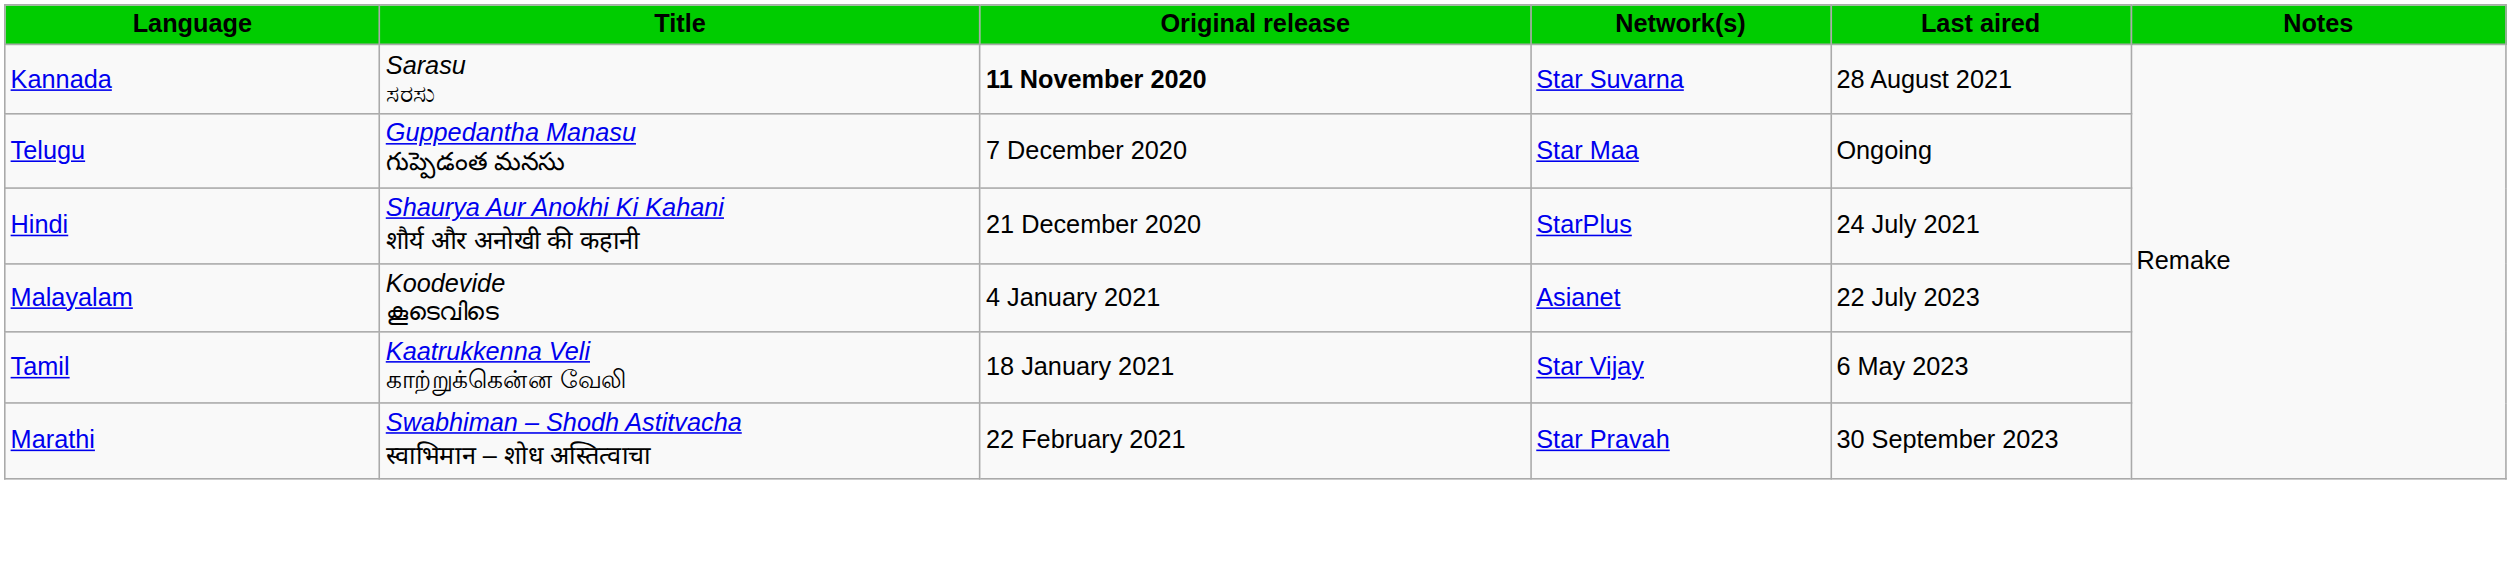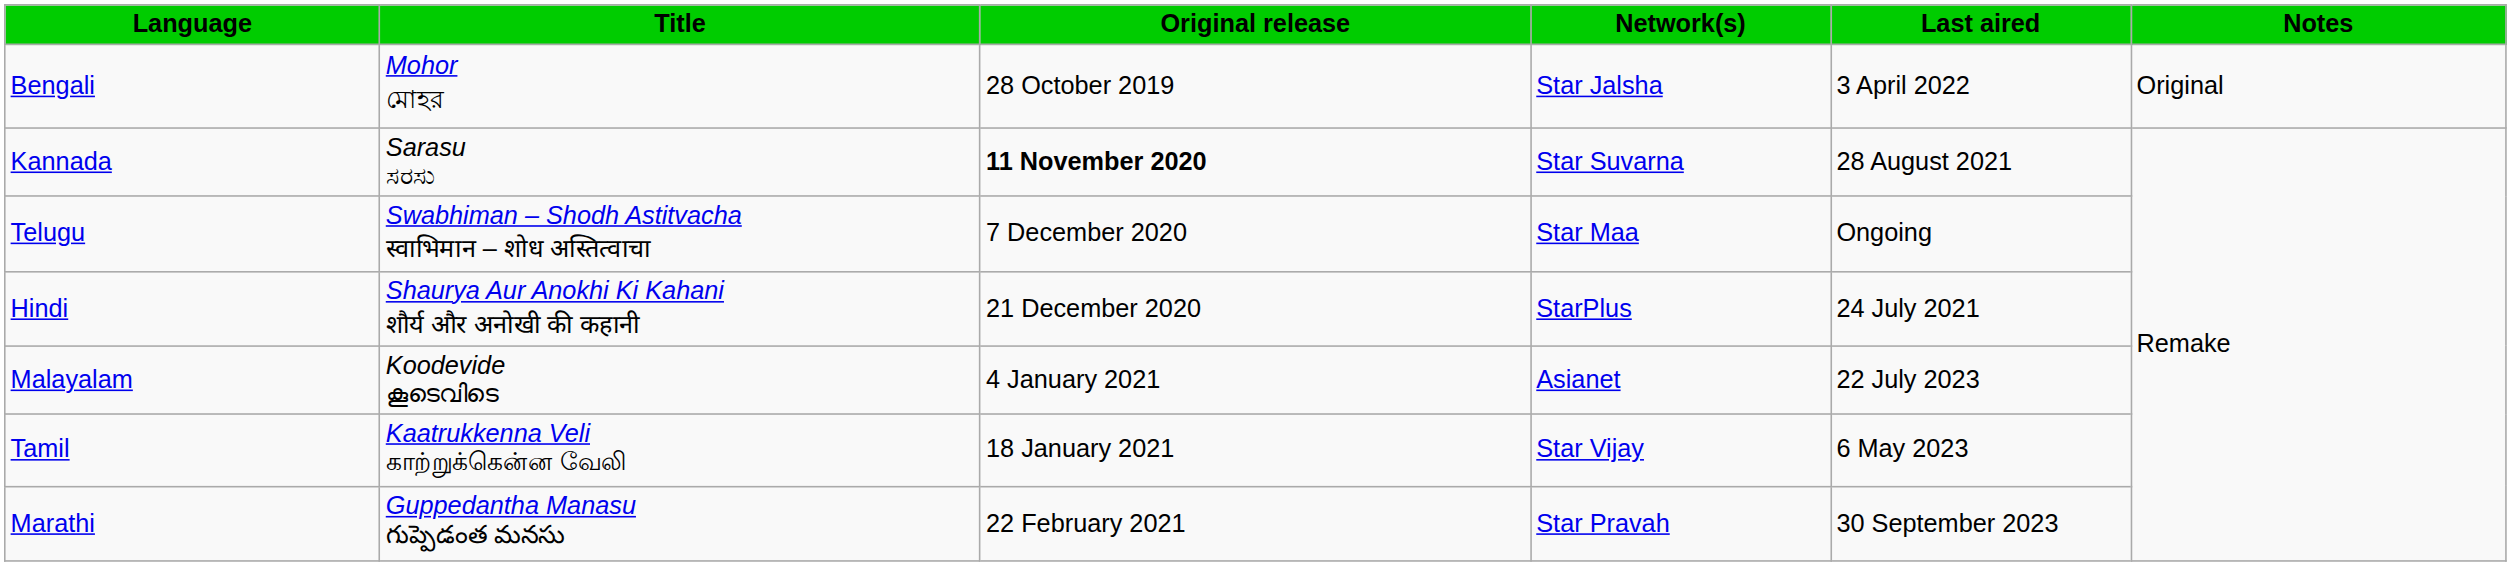+ row: Bengali | Mohor মোহর | 28 October 2019 | Star Jalsha | 3 April 2022 | Original
Telugu | Title: Guppedantha Manasu గుప్పెడంత మనసు -> Swabhiman – Shodh Astitvacha स्वाभिमान – शोध अस्तित्वाचा
Marathi | Title: Swabhiman – Shodh Astitvacha स्वाभिमान – शोध अस्तित्वाचा -> Guppedantha Manasu గుప్పెడంత మనసు
